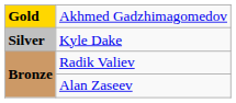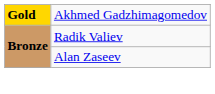- row: Silver | Kyle Dake
